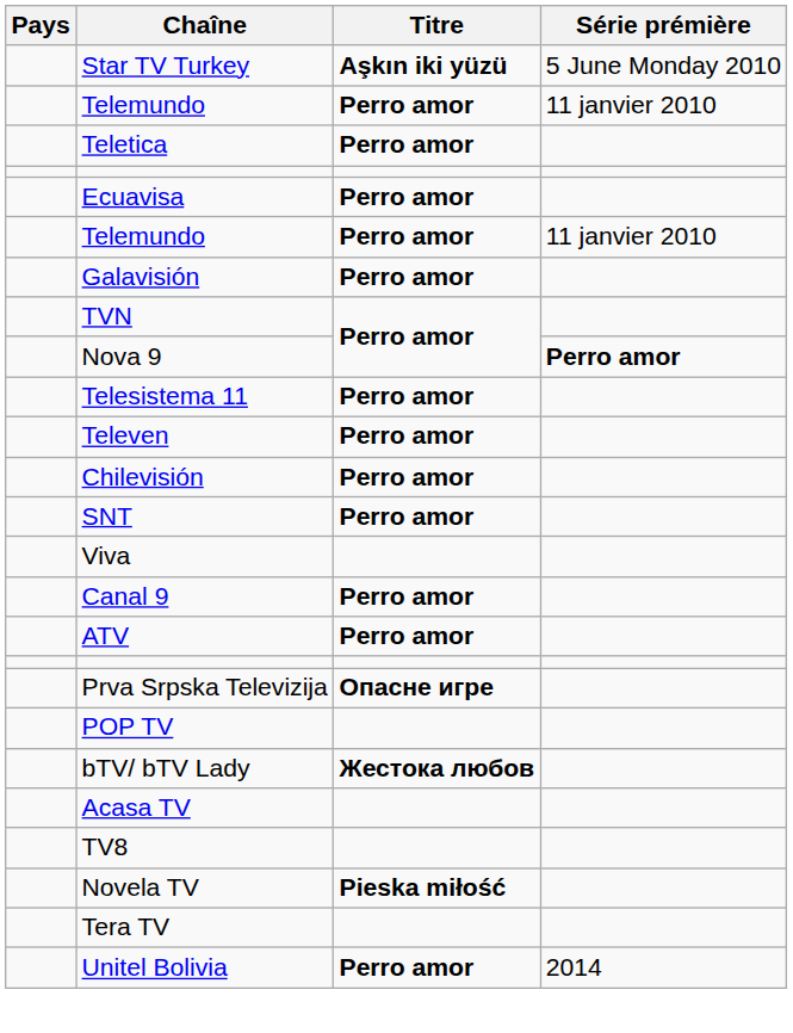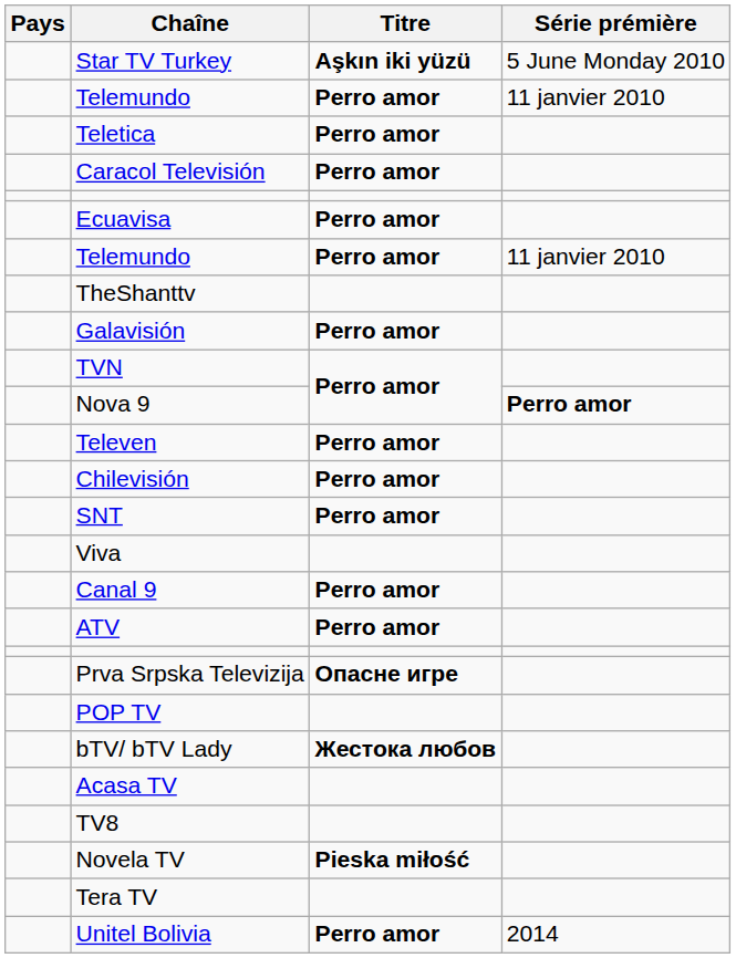+ row: Caracol Televisión | Perro amor
+ row: TheShanttv
- row: Telesistema 11 | Perro amor
